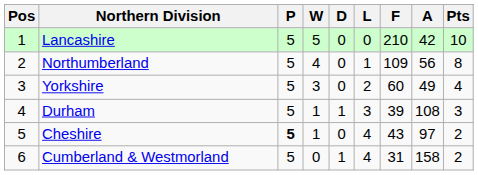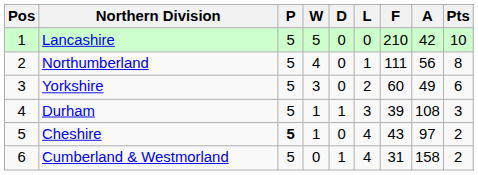Northumberland | F: 109 -> 111
Yorkshire | Pts: 4 -> 6
